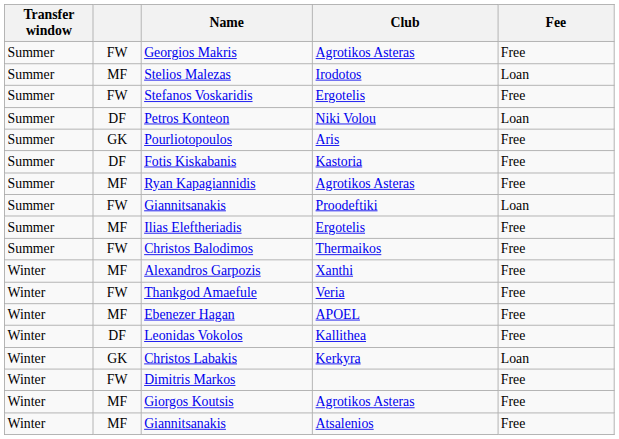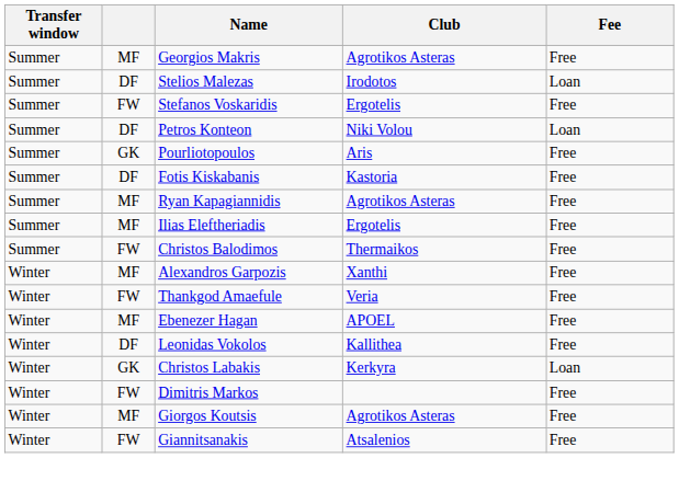Georgios Makris | column 2: FW -> MF
Stelios Malezas | column 2: MF -> DF
- row: Summer | FW | Giannitsanakis | Proodeftiki | Loan
Giannitsanakis / Atsalenios | column 2: MF -> FW
